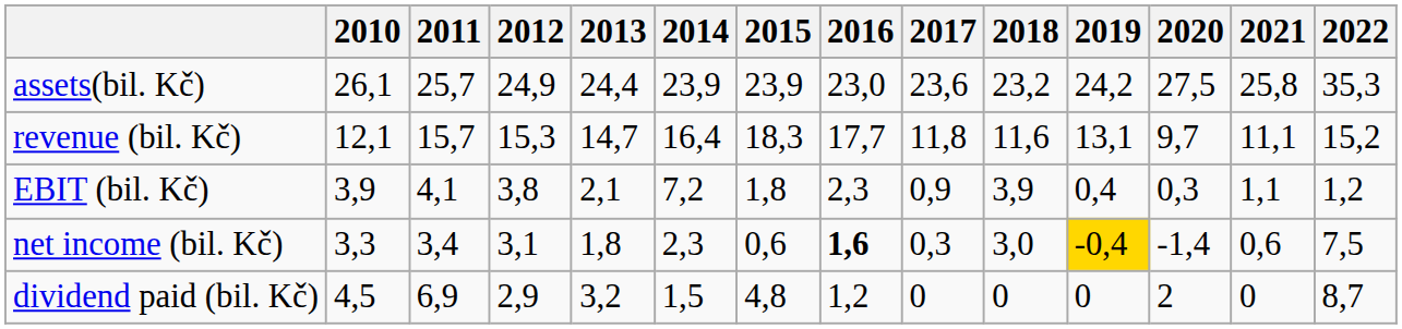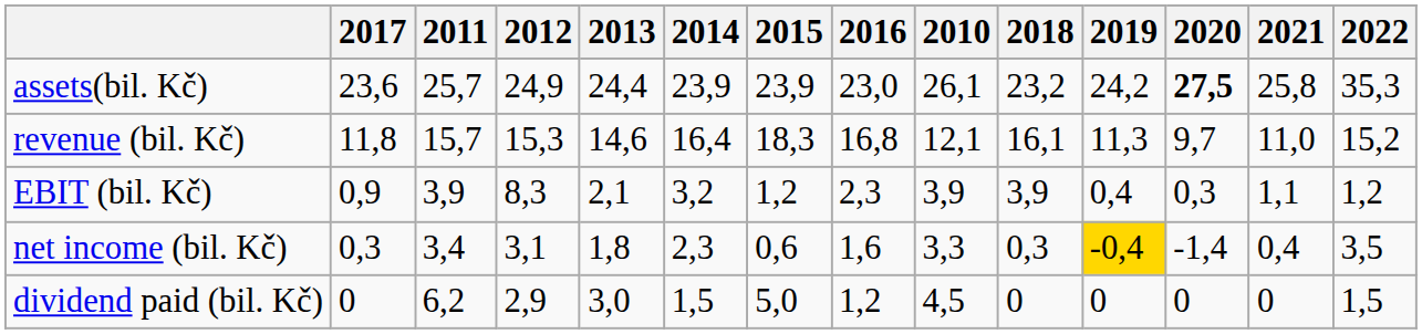columns swapped: 2010 <-> 2017
assets(bil. Kč) | 2020: normal -> bold
revenue (bil. Kč) | 2013: 14,7 -> 14,6
revenue (bil. Kč) | 2016: 17,7 -> 16,8
revenue (bil. Kč) | 2018: 11,6 -> 16,1
revenue (bil. Kč) | 2019: 13,1 -> 11,3
revenue (bil. Kč) | 2021: 11,1 -> 11,0
EBIT (bil. Kč) | 2011: 4,1 -> 3,9
EBIT (bil. Kč) | 2012: 3,8 -> 8,3
EBIT (bil. Kč) | 2014: 7,2 -> 3,2
EBIT (bil. Kč) | 2015: 1,8 -> 1,2
net income (bil. Kč) | 2016: bold -> normal
net income (bil. Kč) | 2018: 3,0 -> 0,3
net income (bil. Kč) | 2021: 0,6 -> 0,4
net income (bil. Kč) | 2022: 7,5 -> 3,5
dividend paid (bil. Kč) | 2011: 6,9 -> 6,2
dividend paid (bil. Kč) | 2013: 3,2 -> 3,0
dividend paid (bil. Kč) | 2015: 4,8 -> 5,0
dividend paid (bil. Kč) | 2020: 2 -> 0
dividend paid (bil. Kč) | 2022: 8,7 -> 1,5
